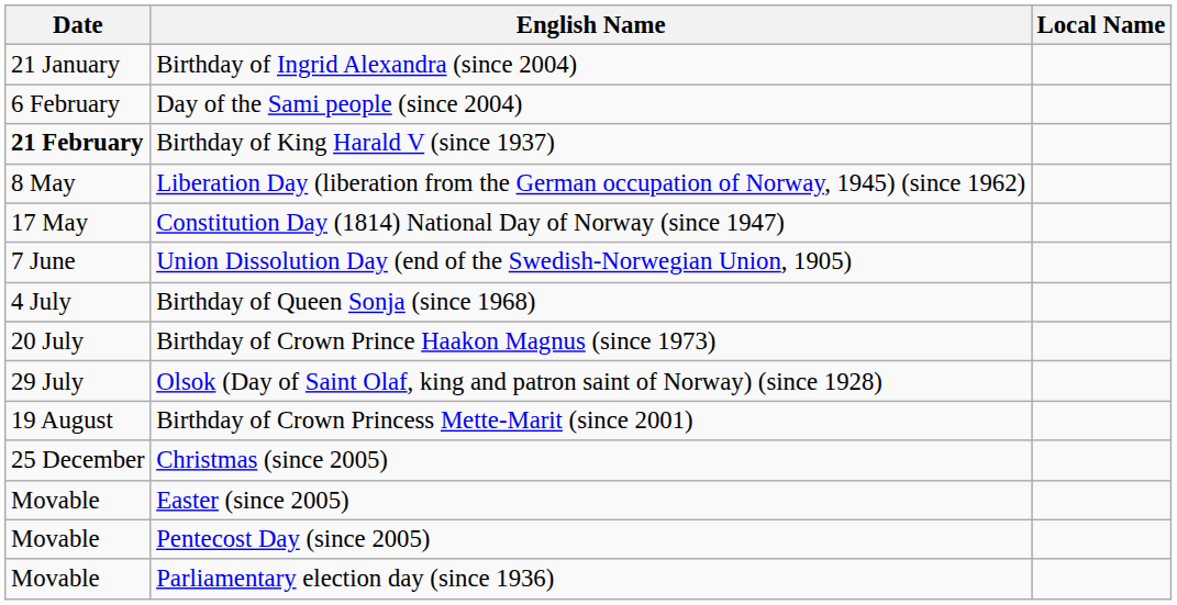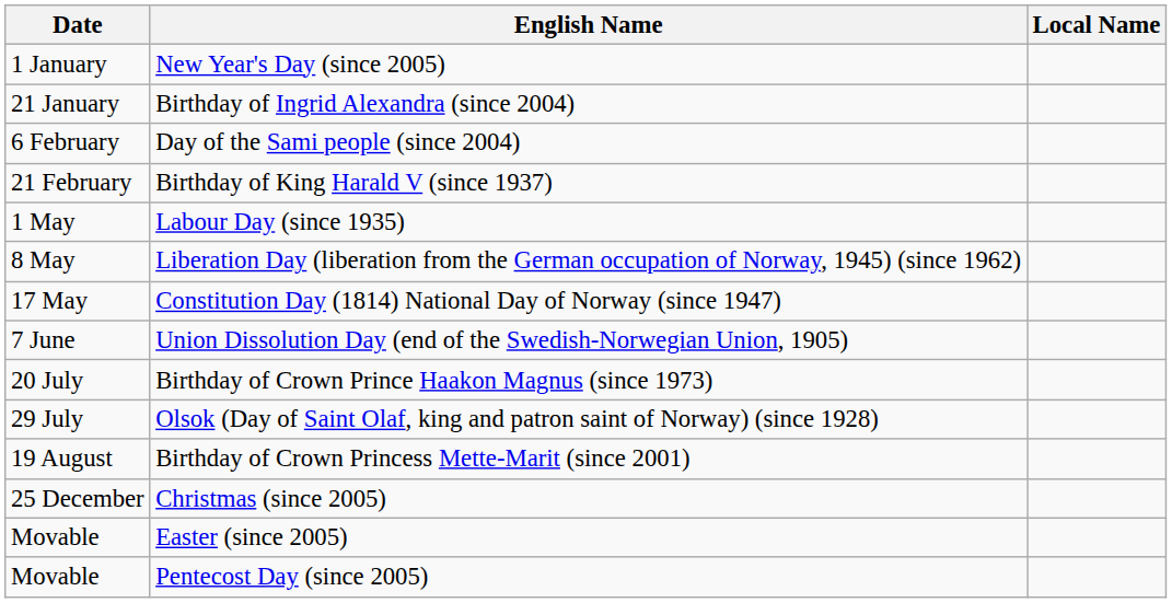+ row: 1 January | New Year's Day (since 2005)
Birthday of King Harald V (since 1937) | Date: bold -> normal
+ row: 1 May | Labour Day (since 1935)
- row: 4 July | Birthday of Queen Sonja (since 1968)
- row: Movable | Parliamentary election day (since 1936)
